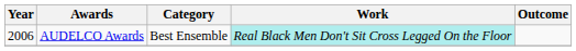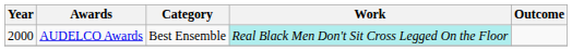AUDELCO Awards | Year: 2006 -> 2000
